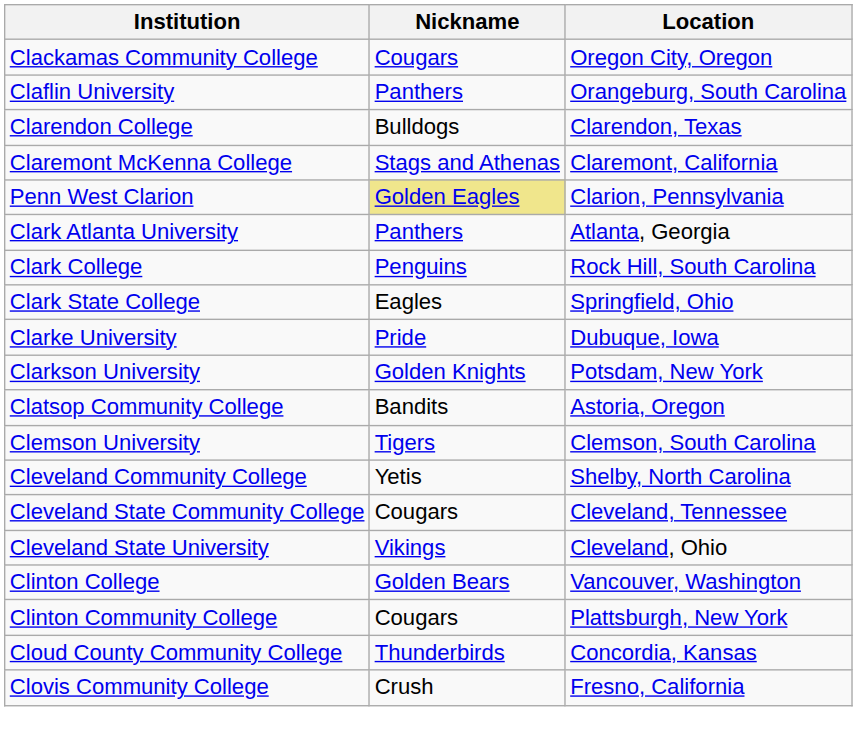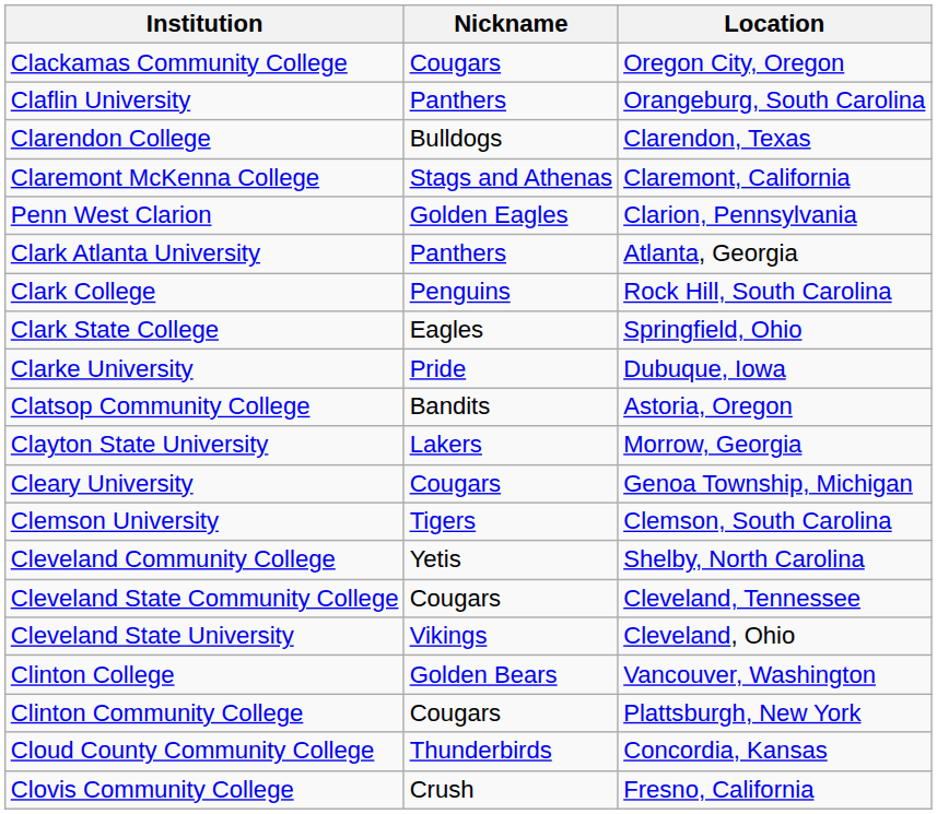Penn West Clarion | Nickname: khaki background -> no background
- row: Clarkson University | Golden Knights | Potsdam, New York
+ row: Clayton State University | Lakers | Morrow, Georgia
+ row: Cleary University | Cougars | Genoa Township, Michigan
